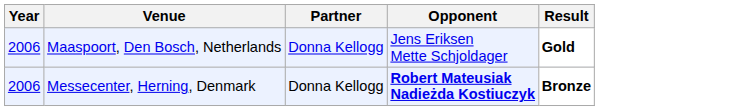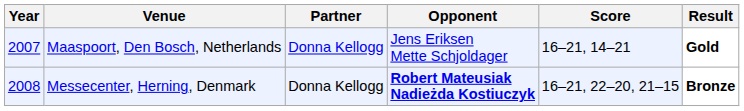+ column: Score | 16–21, 14–21 | 16–21, 22–20, 21–15
Maaspoort, Den Bosch, Netherlands | Year: 2006 -> 2007
Messecenter, Herning, Denmark | Year: 2006 -> 2008
